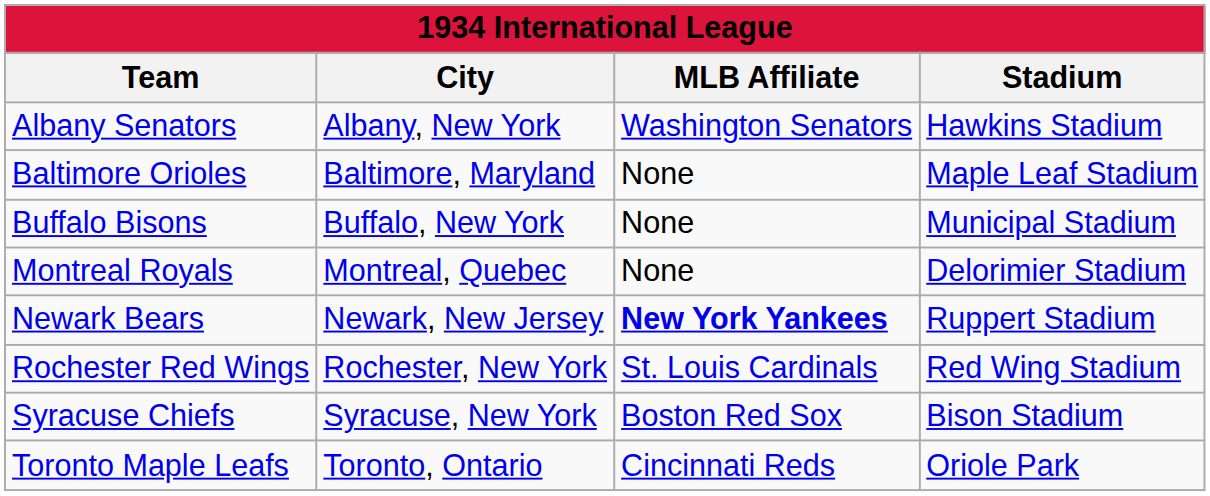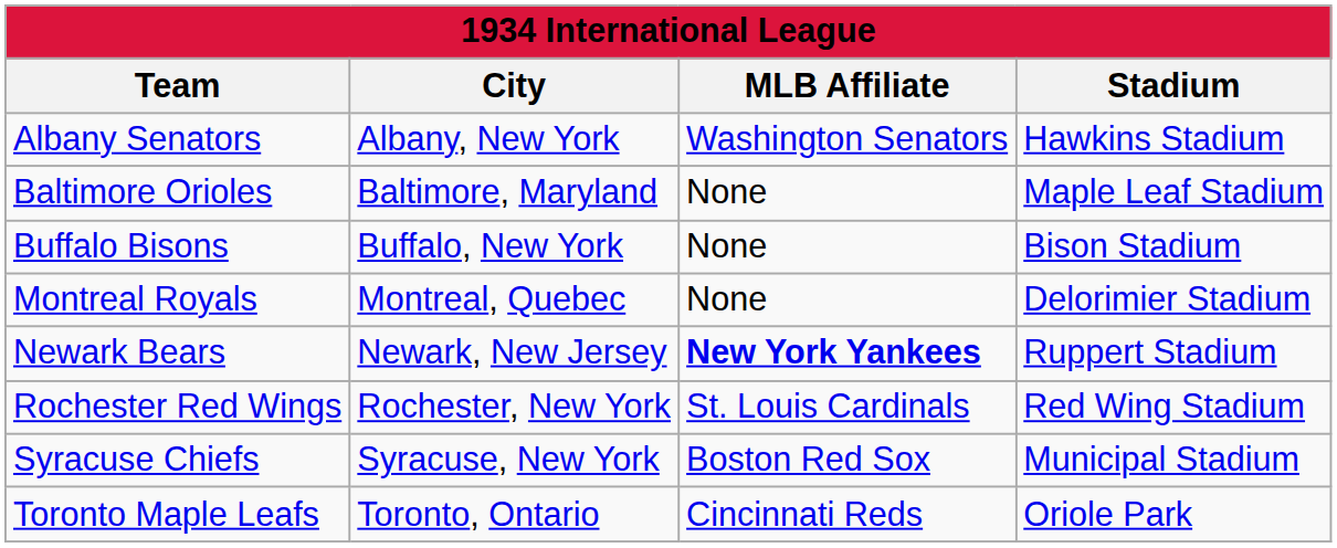Buffalo Bisons | Stadium: Municipal Stadium -> Bison Stadium
Syracuse Chiefs | Stadium: Bison Stadium -> Municipal Stadium
